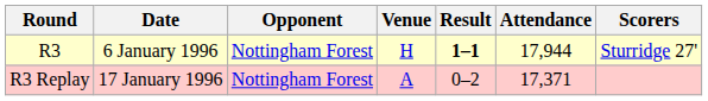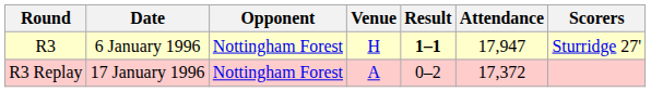R3 | Attendance: 17,944 -> 17,947
R3 Replay | Attendance: 17,371 -> 17,372
